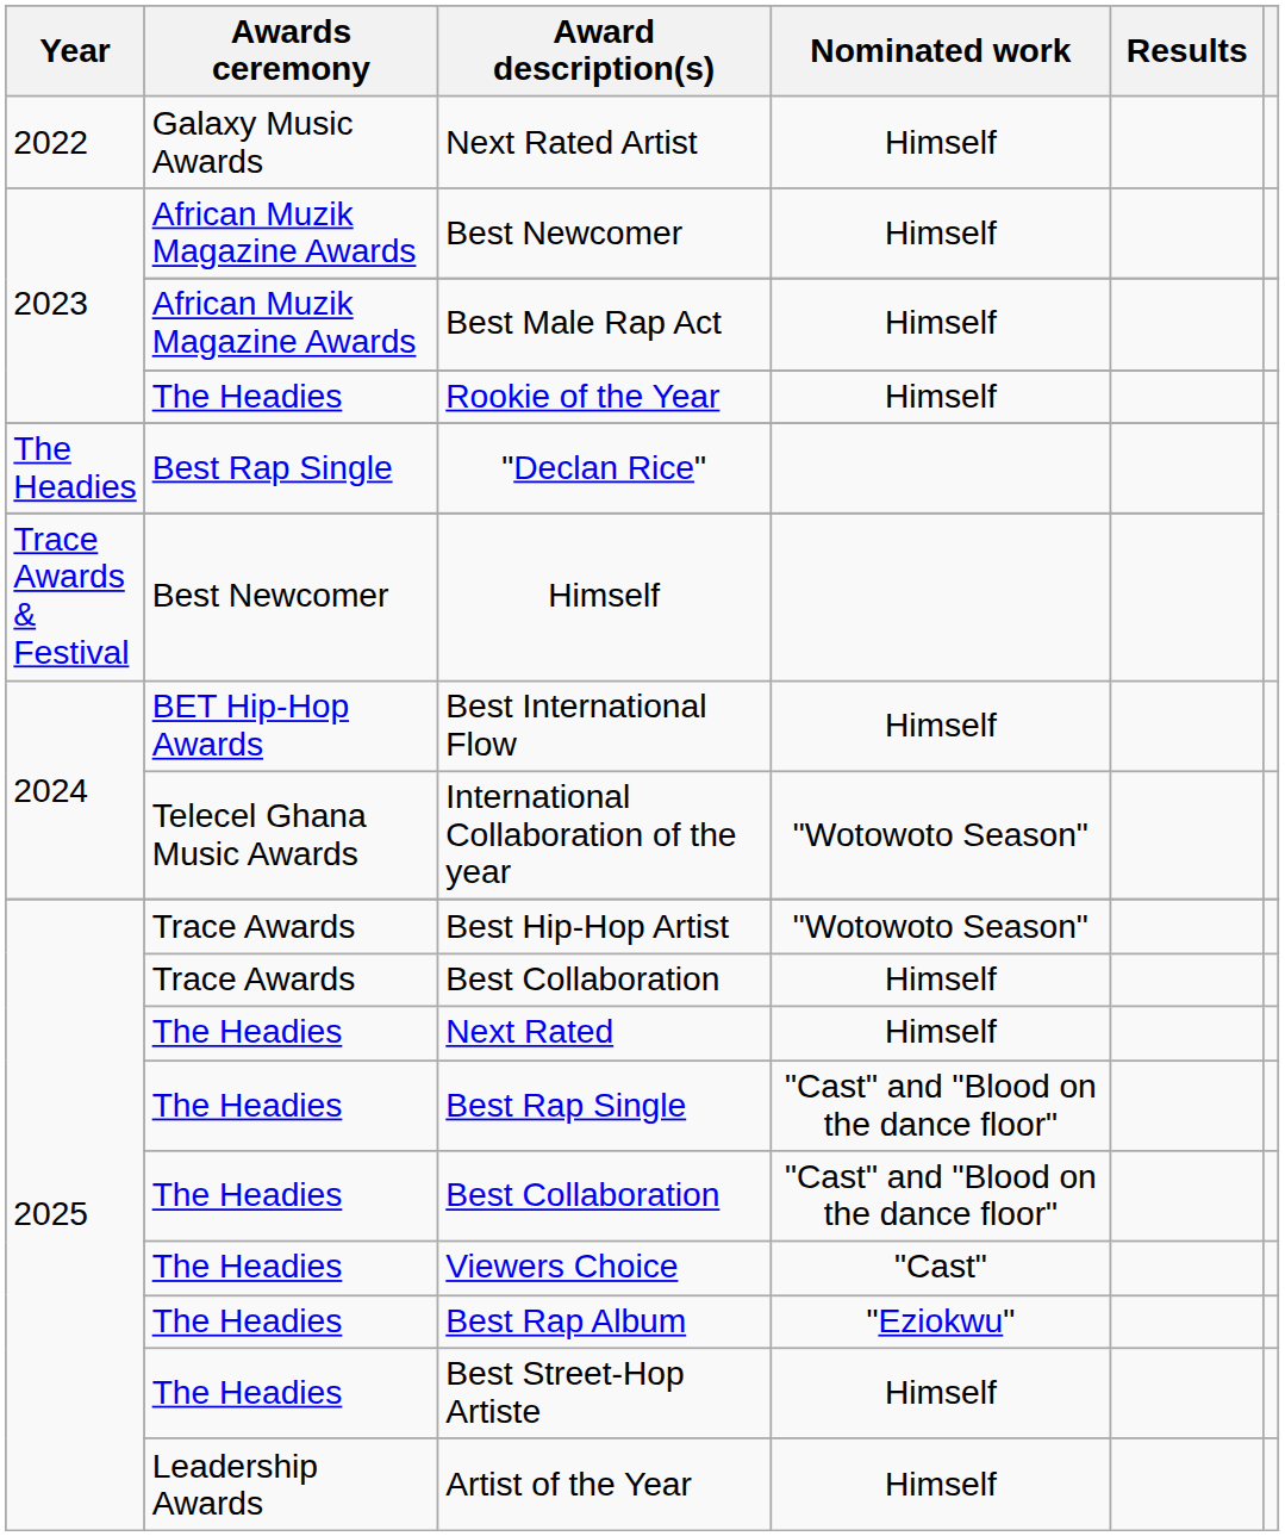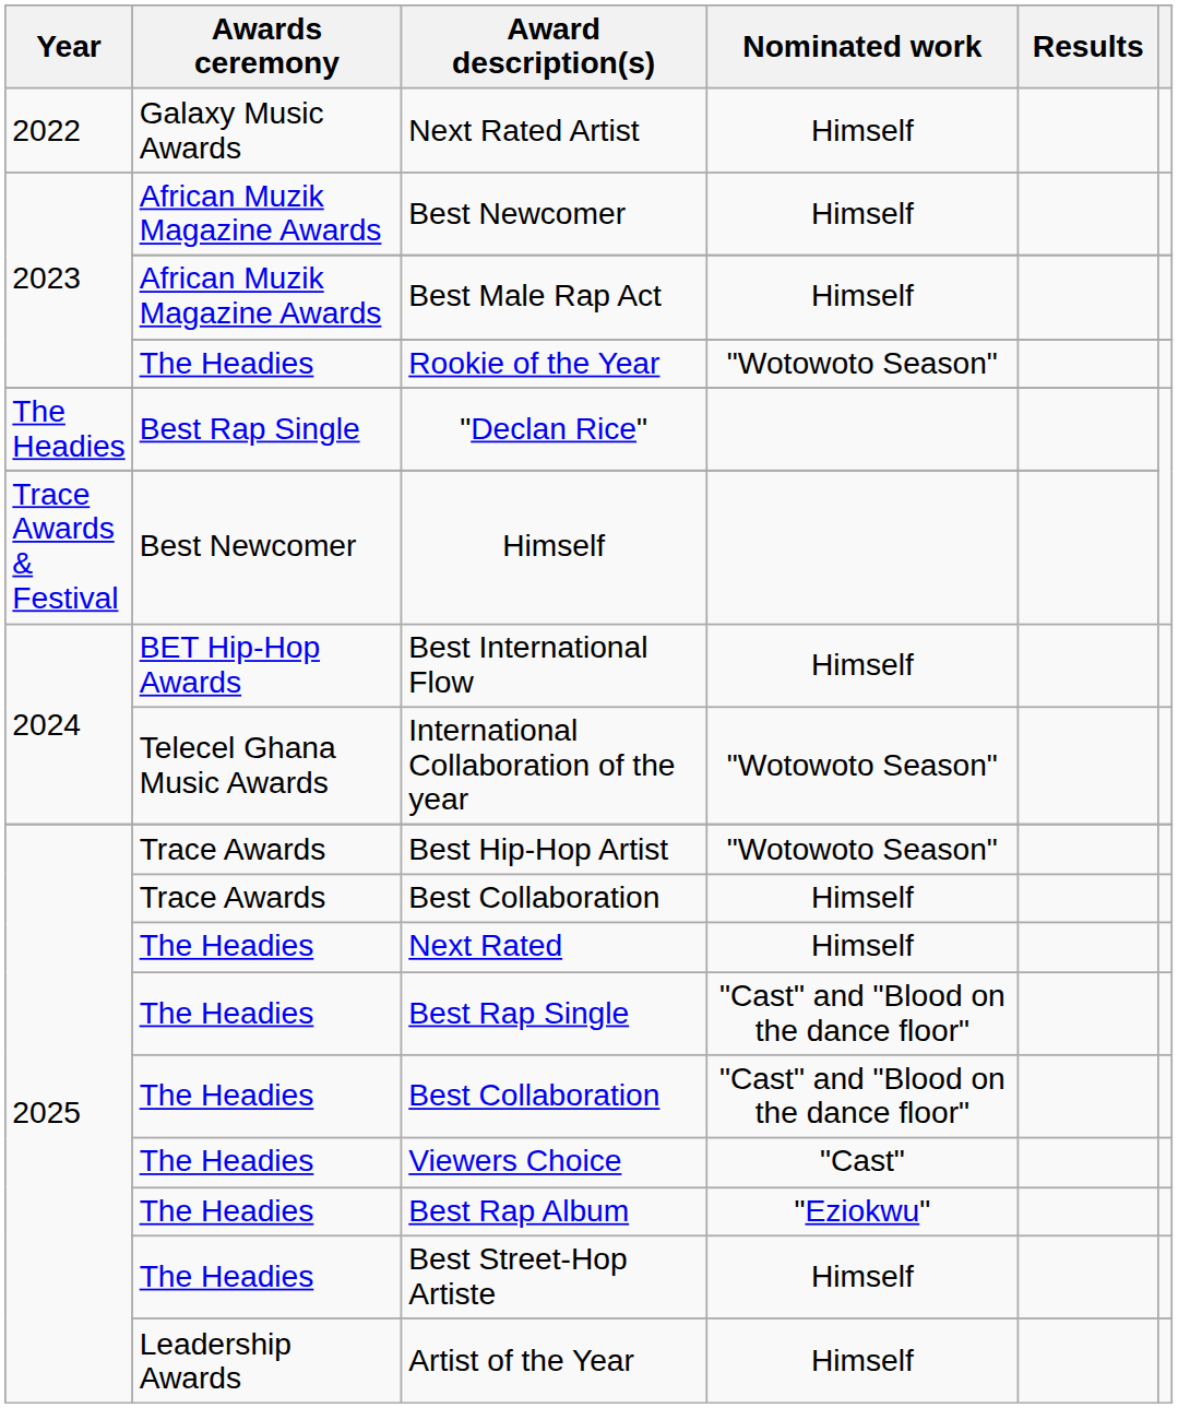Rookie of the Year | Nominated work: Himself -> "Wotowoto Season"
